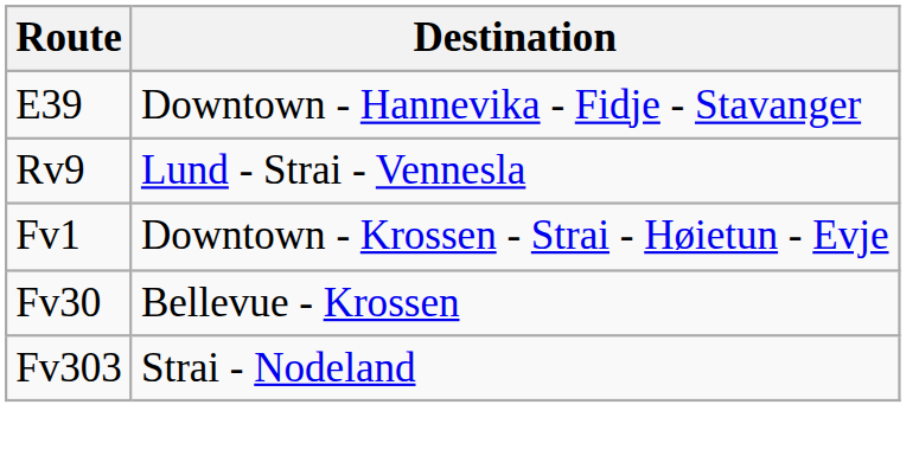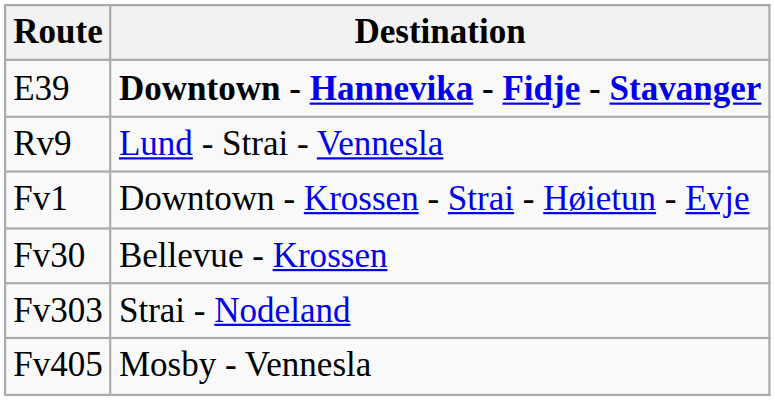E39 | Destination: normal -> bold
+ row: Fv405 | Mosby - Vennesla
